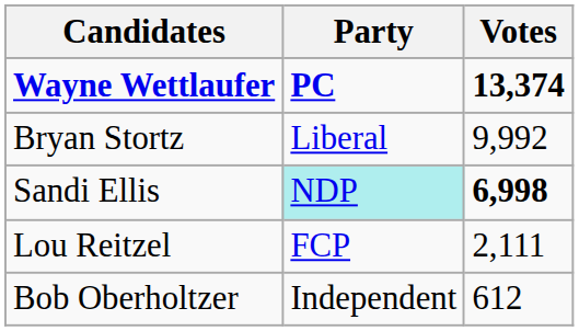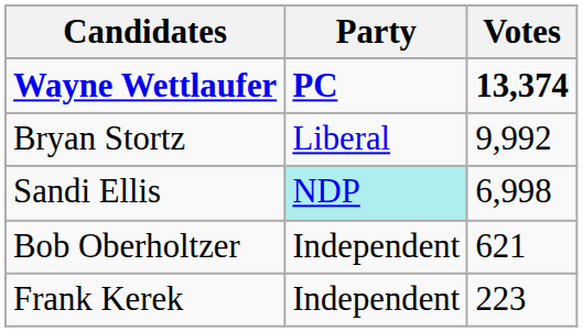Sandi Ellis | Votes: bold -> normal
- row: Lou Reitzel | FCP | 2,111
Bob Oberholtzer | Votes: 612 -> 621
+ row: Frank Kerek | Independent | 223
